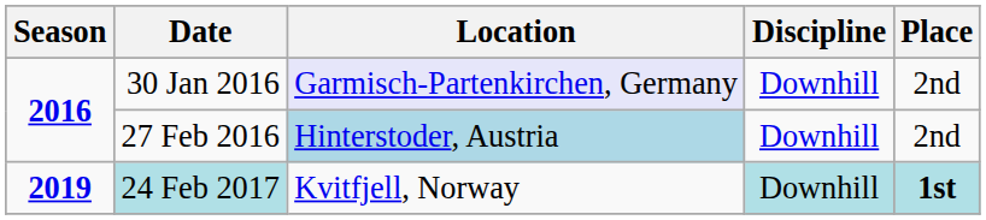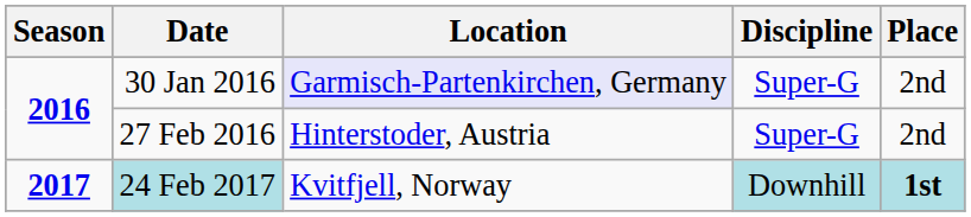30 Jan 2016 | Discipline: Downhill -> Super-G
27 Feb 2016 | Location: lightblue background -> no background
27 Feb 2016 | Discipline: Downhill -> Super-G
24 Feb 2017 | Season: 2019 -> 2017
